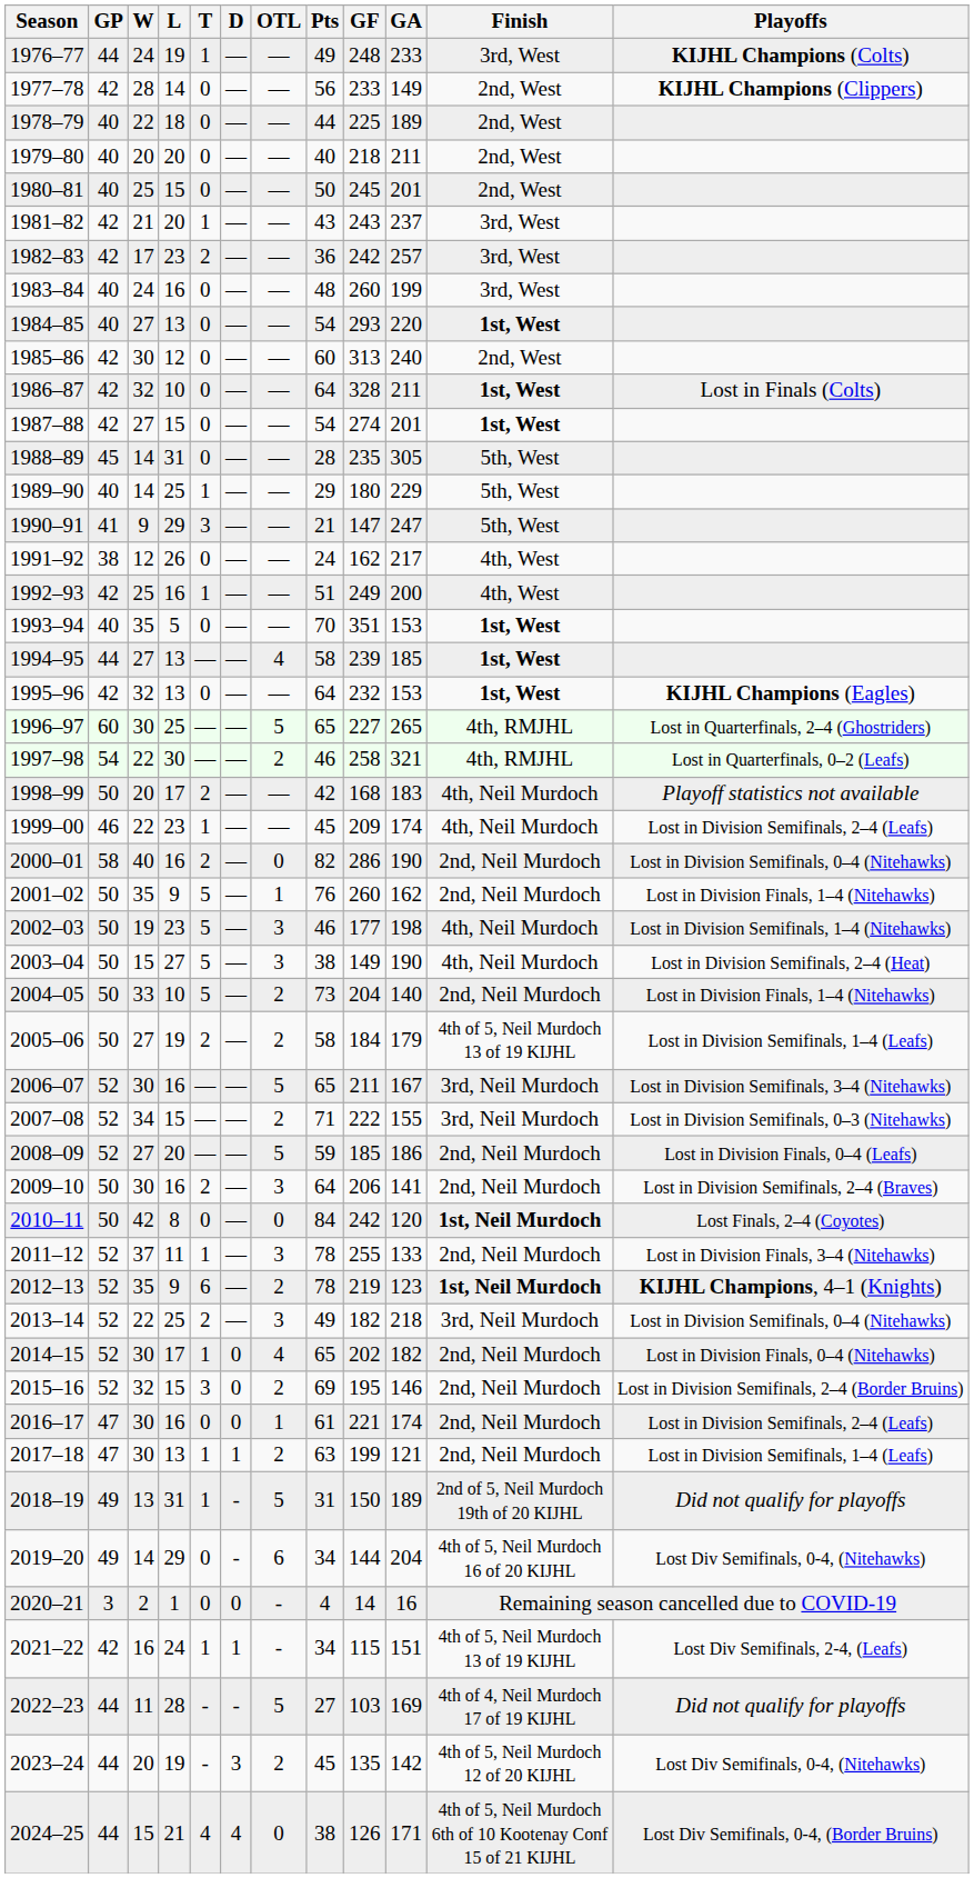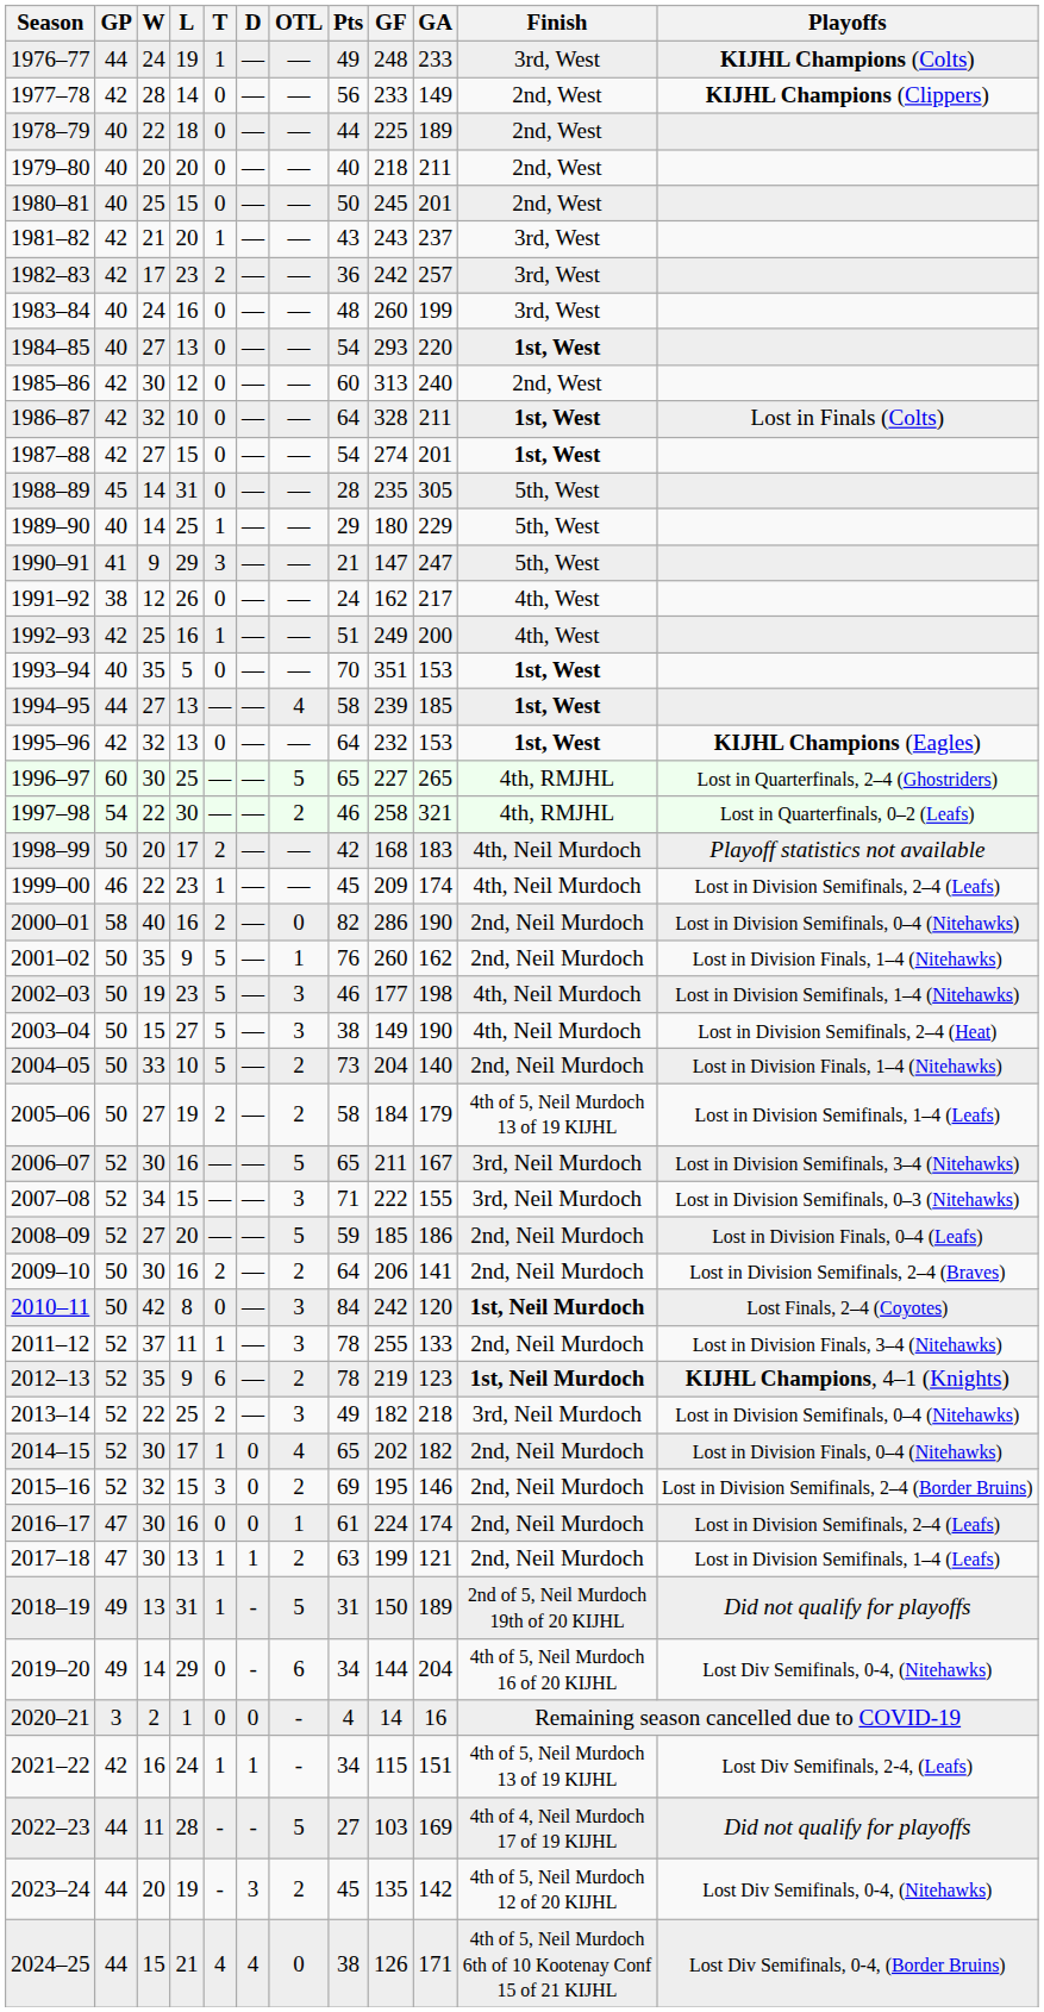2007–08 | OTL: 2 -> 3
2009–10 | OTL: 3 -> 2
2010–11 | OTL: 0 -> 3
2016–17 | GF: 221 -> 224
